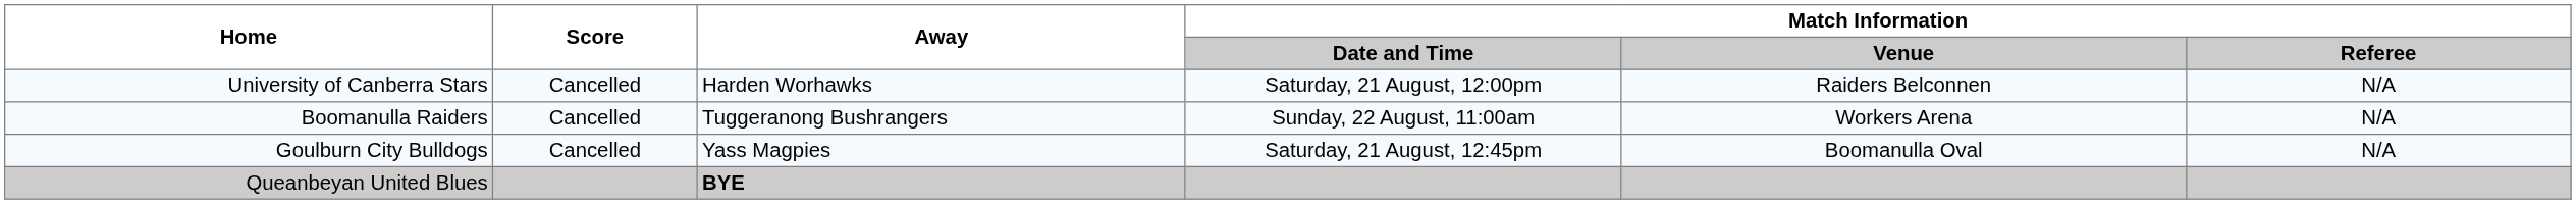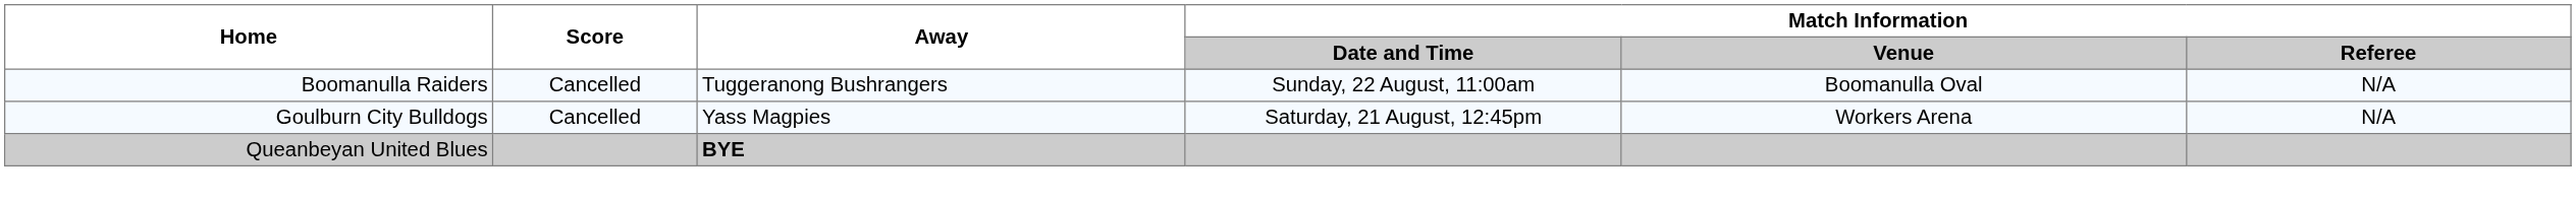- row: University of Canberra Stars | Cancelled | Harden Worhawks | Saturday, 21 August, 12:00pm | Raiders Belconnen | N/A
Boomanulla Raiders | Match Information / Venue: Workers Arena -> Boomanulla Oval
Goulburn City Bulldogs | Match Information / Venue: Boomanulla Oval -> Workers Arena
